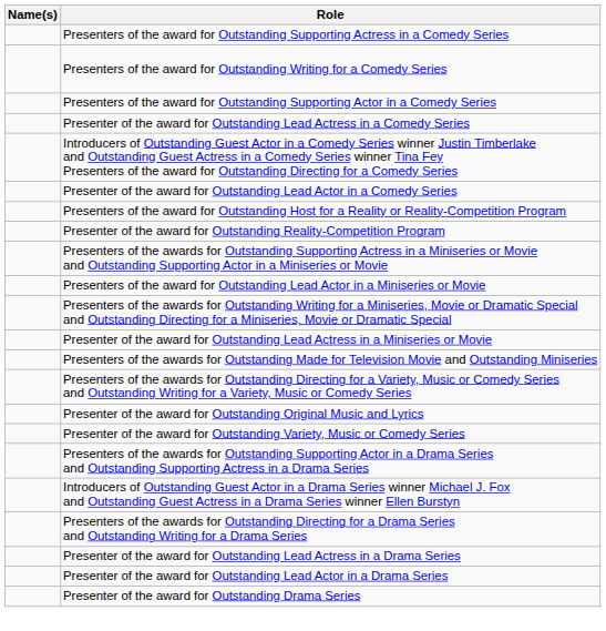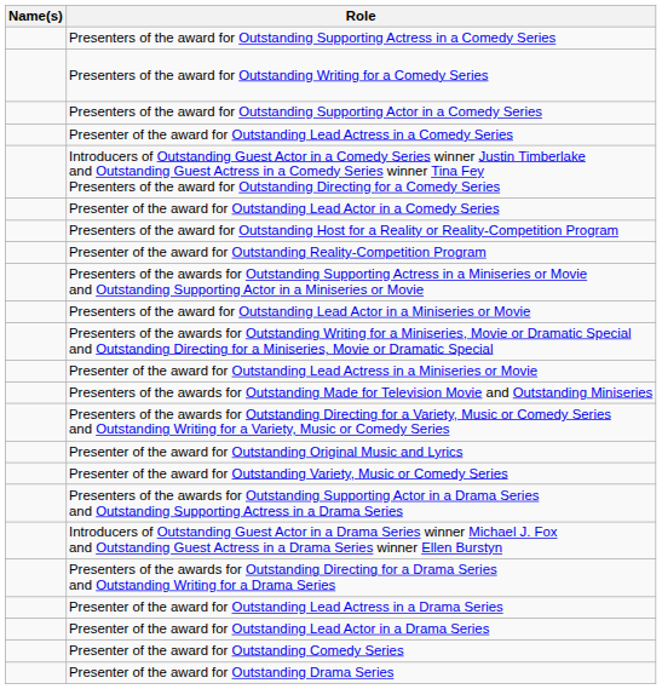+ row: Presenter of the award for Outstanding Comedy Series
